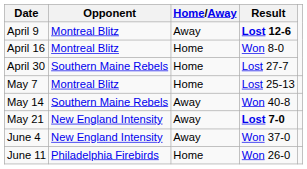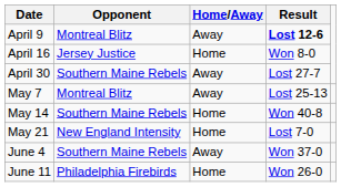April 16 | Opponent: Montreal Blitz -> Jersey Justice
April 30 | Home/Away: Home -> Away
May 7 | Home/Away: Home -> Away
May 14 | Home/Away: Away -> Home
May 21 | Home/Away: Away -> Home
May 21 | Result: bold -> normal
June 4 | Opponent: New England Intensity -> Southern Maine Rebels
